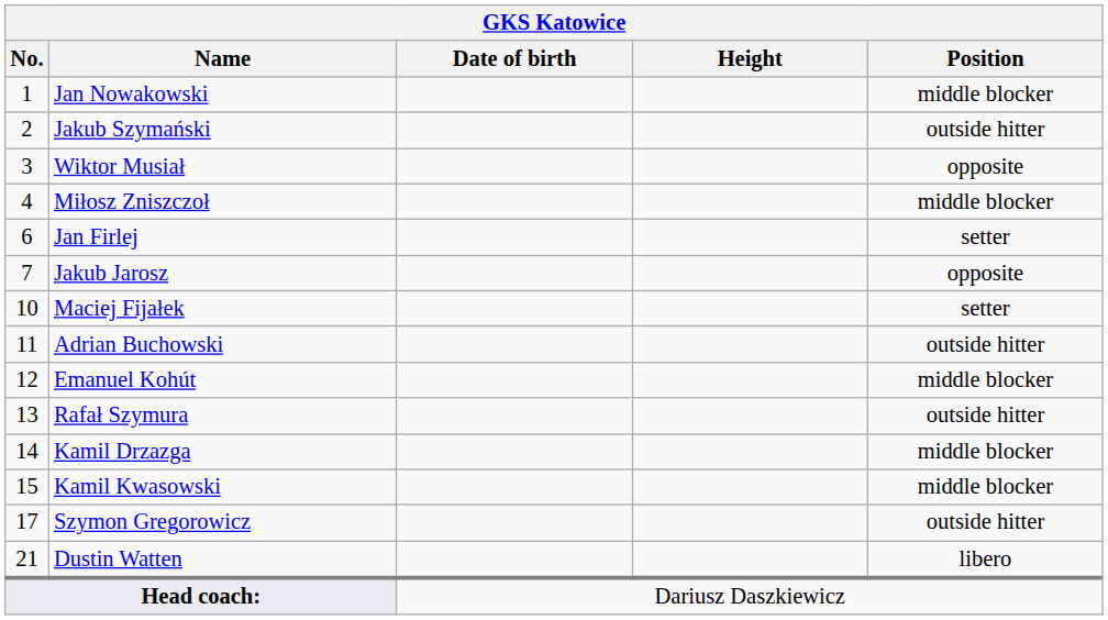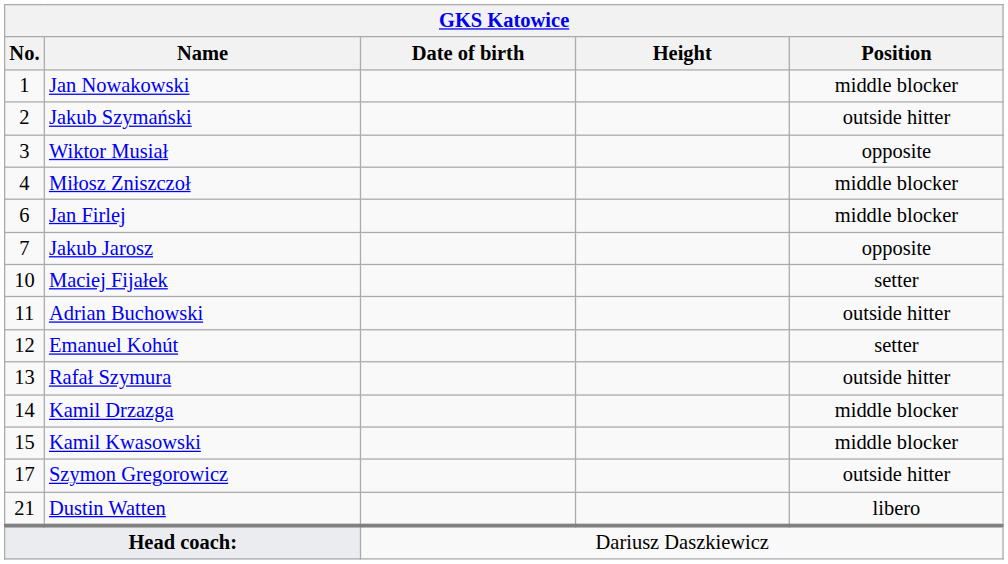Jan Firlej | Position: setter -> middle blocker
Emanuel Kohút | Position: middle blocker -> setter
